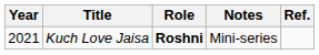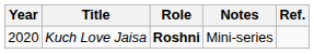Kuch Love Jaisa | Year: 2021 -> 2020
